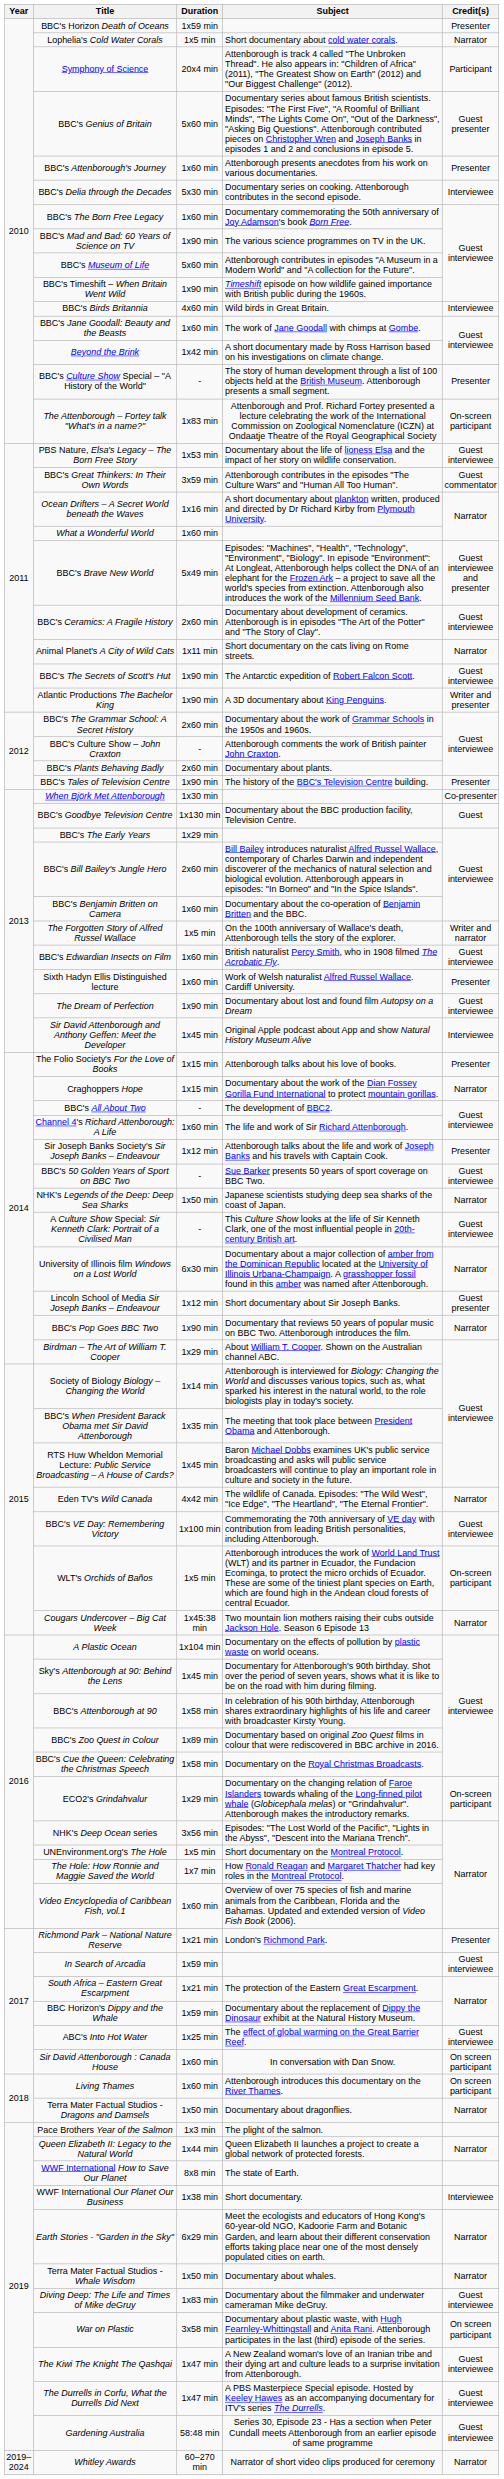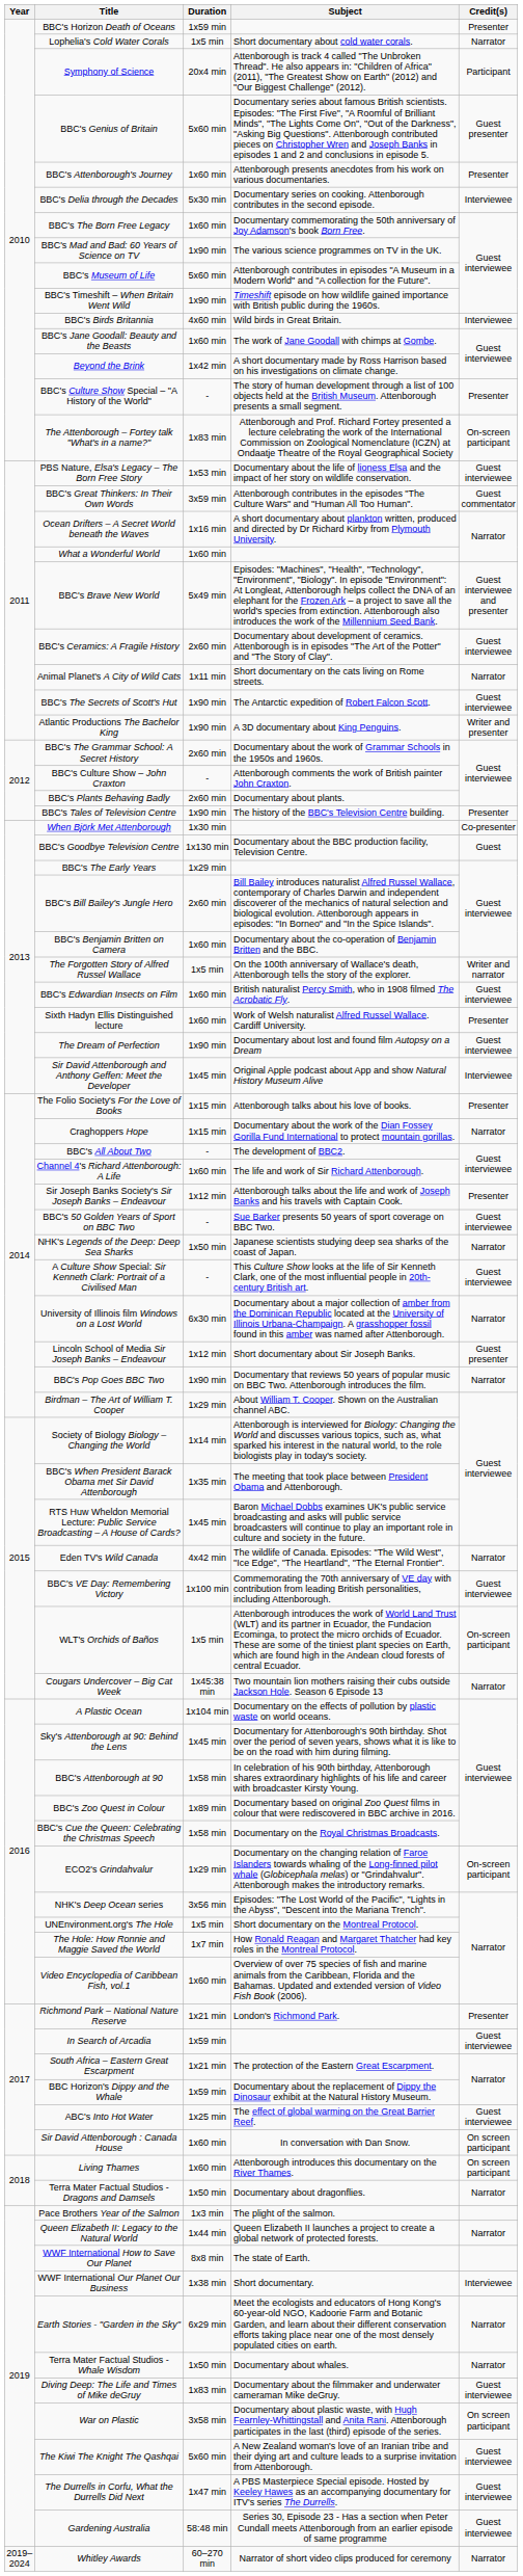The Kiwi The Knight The Qashqai | Duration: 1x47 min -> 5x60 min
